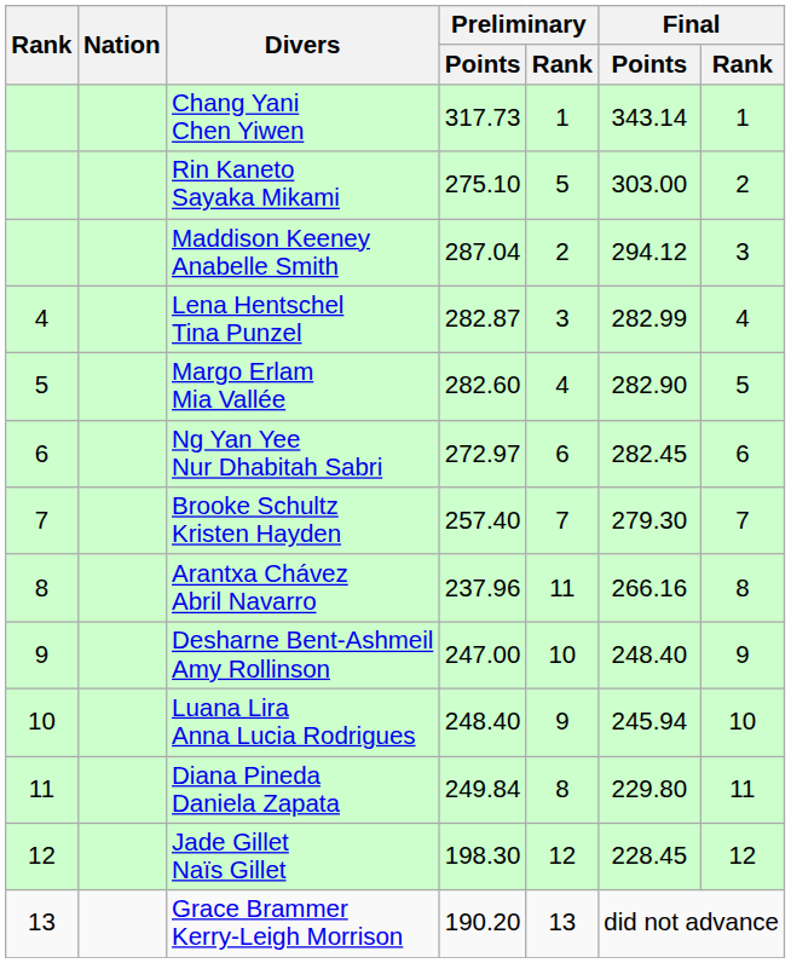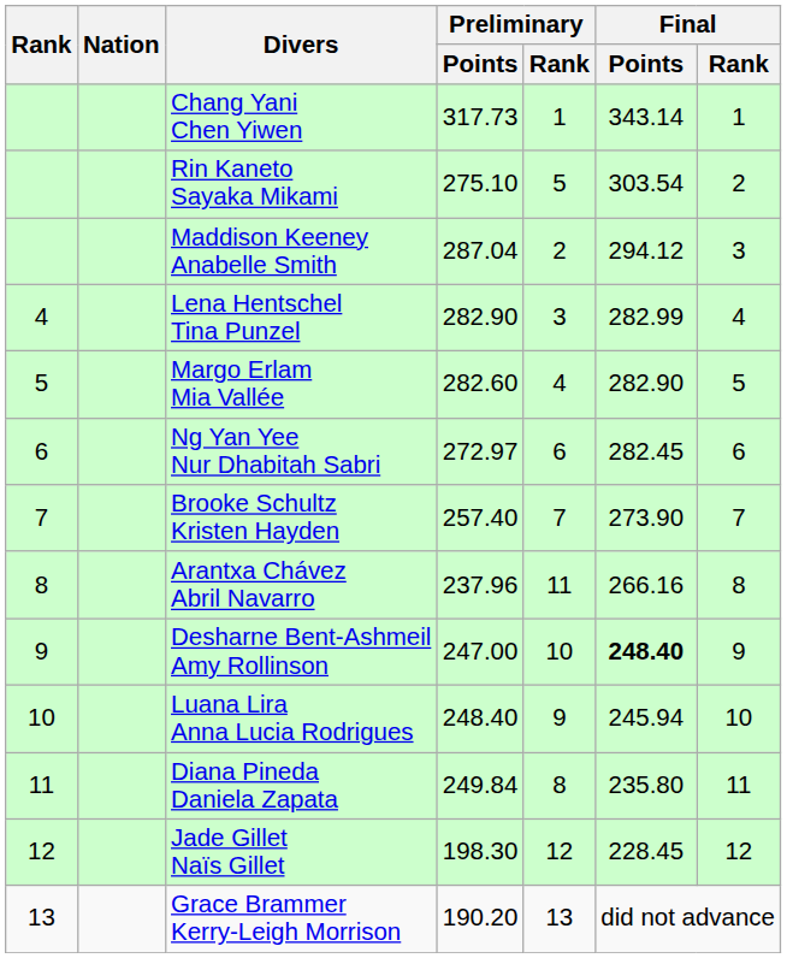Rin Kaneto Sayaka Mikami | Final / Points: 303.00 -> 303.54
Lena Hentschel Tina Punzel | Preliminary / Points: 282.87 -> 282.90
Brooke Schultz Kristen Hayden | Final / Points: 279.30 -> 273.90
Desharne Bent-Ashmeil Amy Rollinson | Final / Points: normal -> bold
Diana Pineda Daniela Zapata | Final / Points: 229.80 -> 235.80
